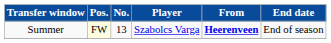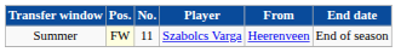Summer | No.: 13 -> 11
Summer | From: bold -> normal
